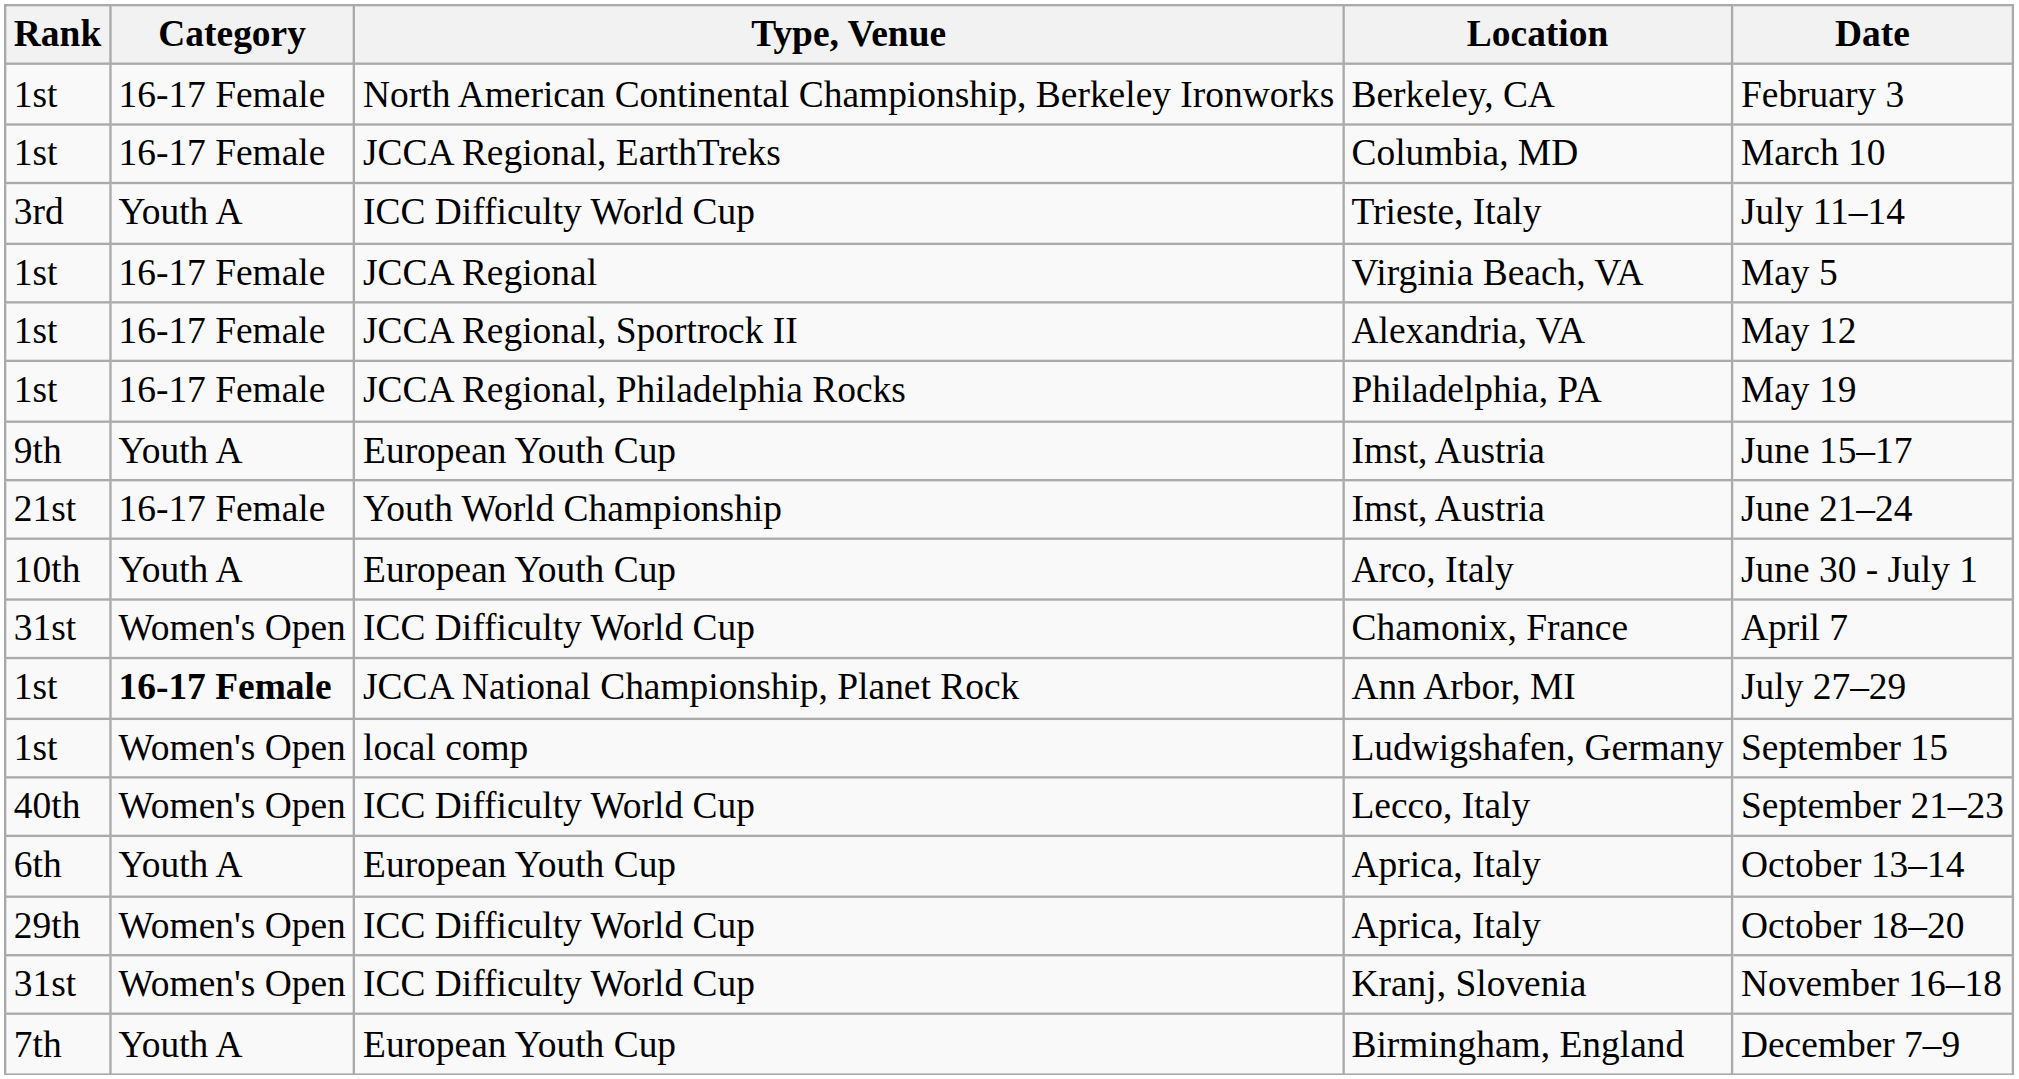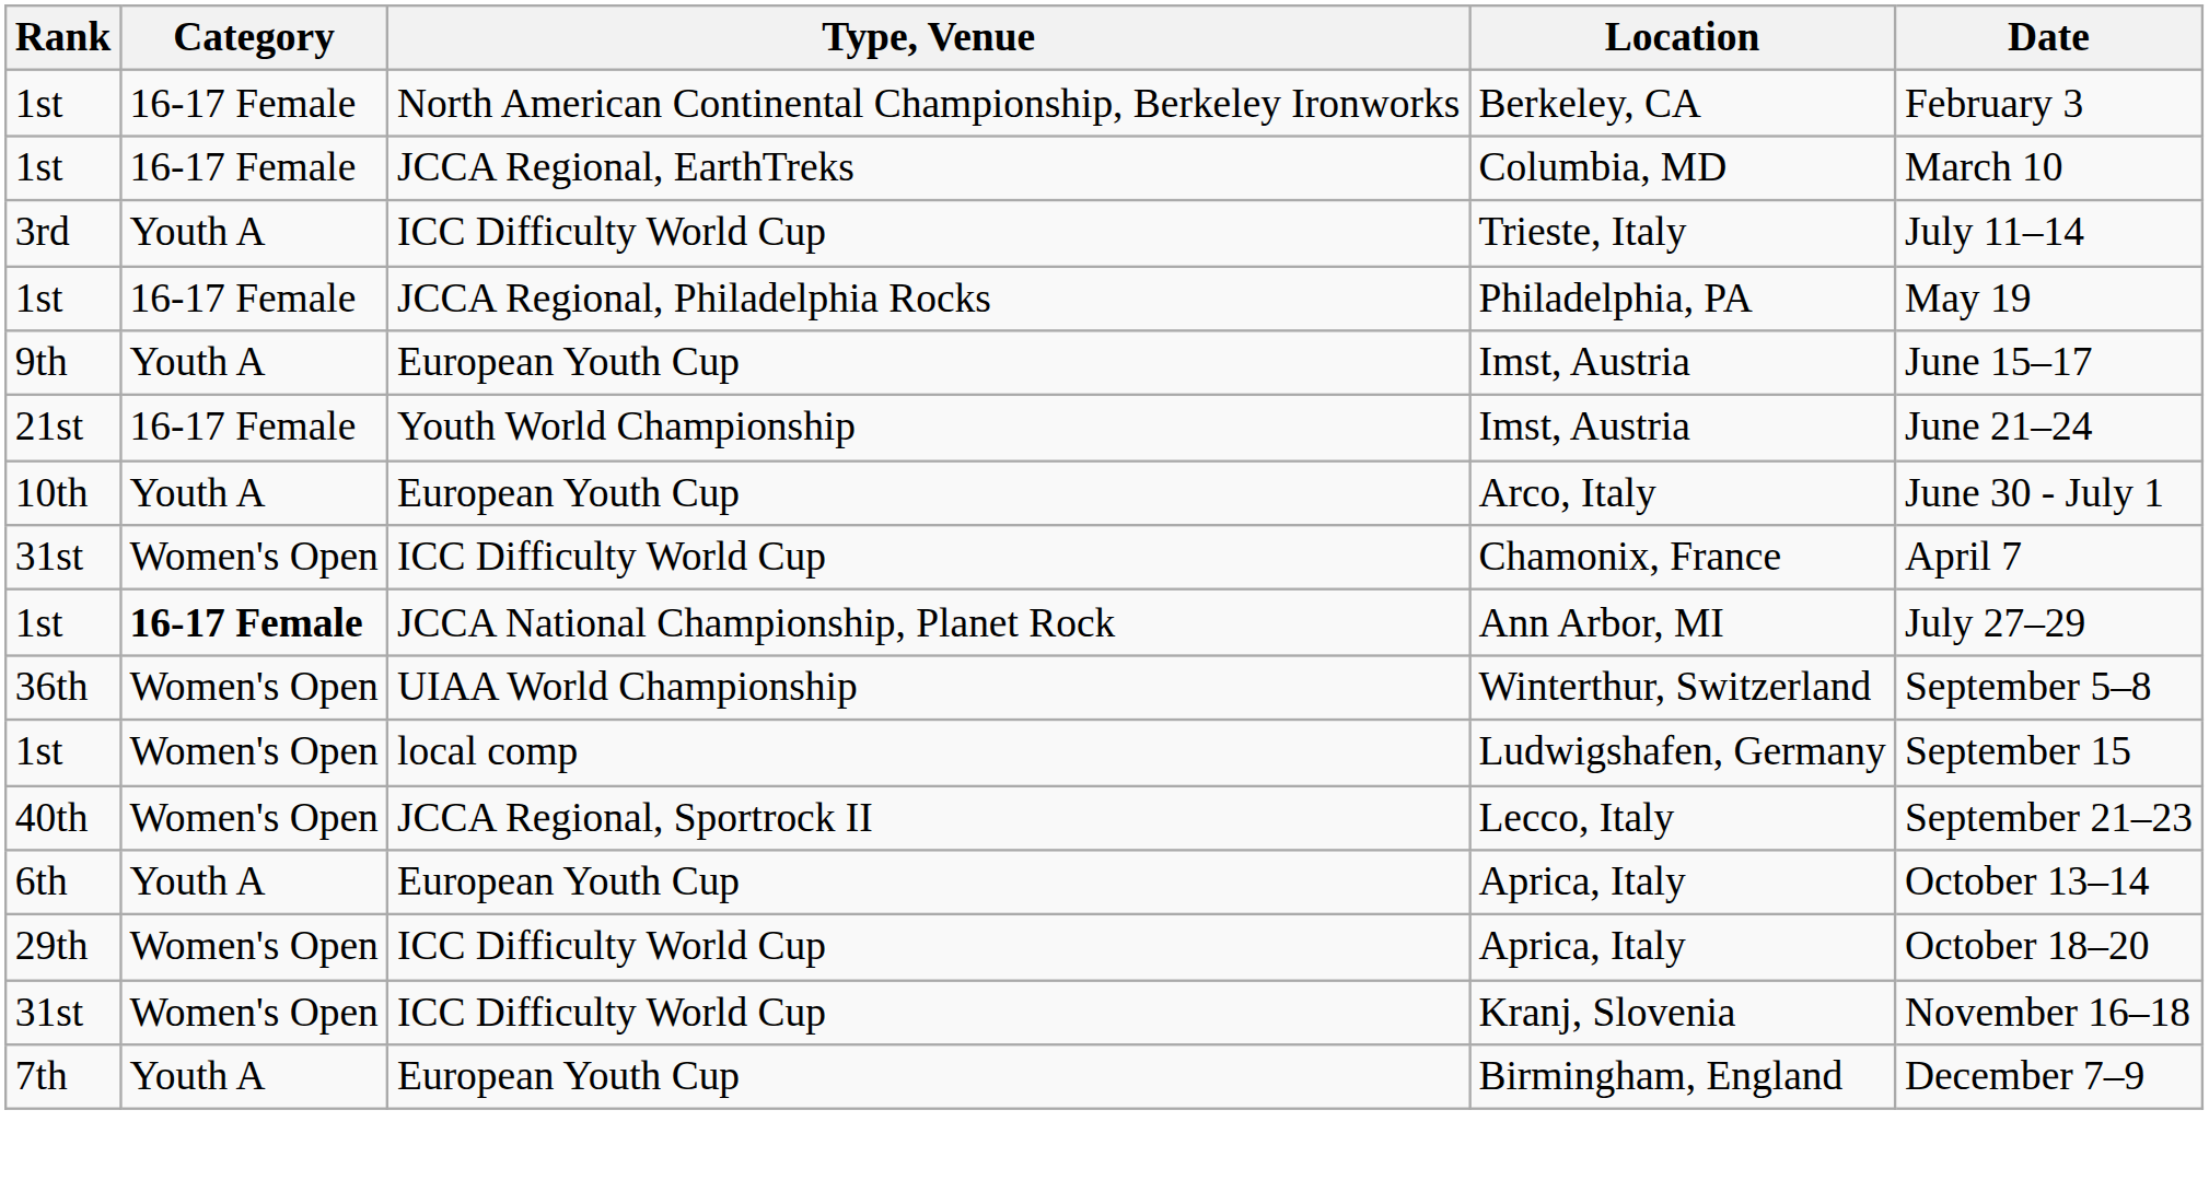- row: 1st | 16-17 Female | JCCA Regional | Virginia Beach, VA | May 5
- row: 1st | 16-17 Female | JCCA Regional, Sportrock II | Alexandria, VA | May 12
+ row: 36th | Women's Open | UIAA World Championship | Winterthur, Switzerland | September 5–8
Lecco, Italy | Type, Venue: ICC Difficulty World Cup -> JCCA Regional, Sportrock II
